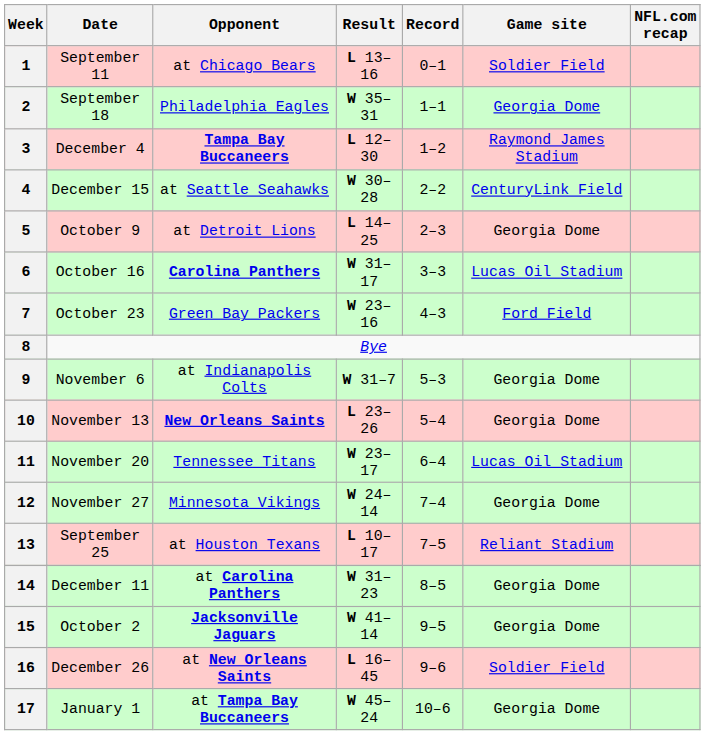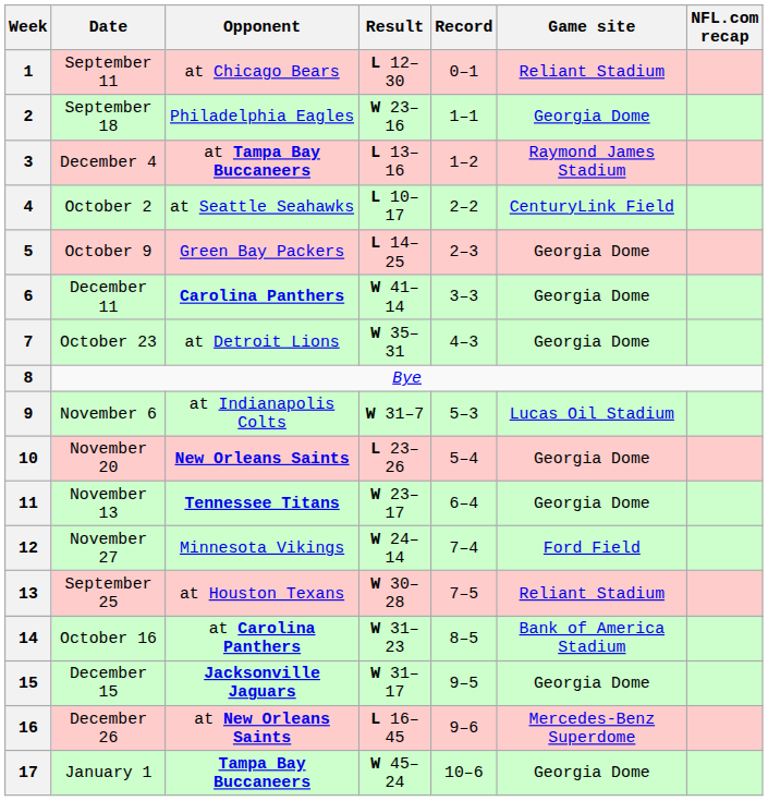1 | Result: L 13–16 -> L 12–30
1 | Game site: Soldier Field -> Reliant Stadium
2 | Result: W 35–31 -> W 23–16
3 | Opponent: Tampa Bay Buccaneers -> at Tampa Bay Buccaneers
3 | Result: L 12–30 -> L 13–16
4 | Date: December 15 -> October 2
4 | Result: W 30–28 -> L 10–17
5 | Opponent: at Detroit Lions -> Green Bay Packers
6 | Date: October 16 -> December 11
6 | Result: W 31–17 -> W 41–14
6 | Game site: Lucas Oil Stadium -> Georgia Dome
7 | Opponent: Green Bay Packers -> at Detroit Lions
7 | Result: W 23–16 -> W 35–31
7 | Game site: Ford Field -> Georgia Dome
9 | Game site: Georgia Dome -> Lucas Oil Stadium
10 | Date: November 13 -> November 20
11 | Date: November 20 -> November 13
11 | Opponent: normal -> bold
11 | Game site: Lucas Oil Stadium -> Georgia Dome
12 | Game site: Georgia Dome -> Ford Field
13 | Result: L 10–17 -> W 30–28
14 | Date: December 11 -> October 16
14 | Game site: Georgia Dome -> Bank of America Stadium
15 | Date: October 2 -> December 15
15 | Result: W 41–14 -> W 31–17
16 | Game site: Soldier Field -> Mercedes-Benz Superdome
17 | Opponent: at Tampa Bay Buccaneers -> Tampa Bay Buccaneers
